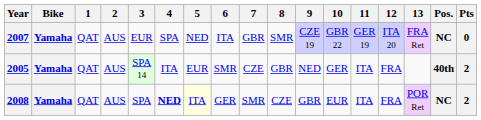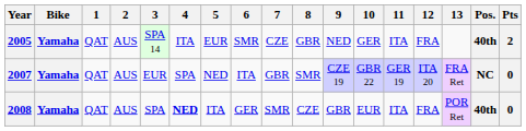rows swapped: 2005 <-> 2007
2008 | 5: lightyellow background -> no background
2008 | Pos.: NC -> 40th
2008 | Pts: 2 -> 0
